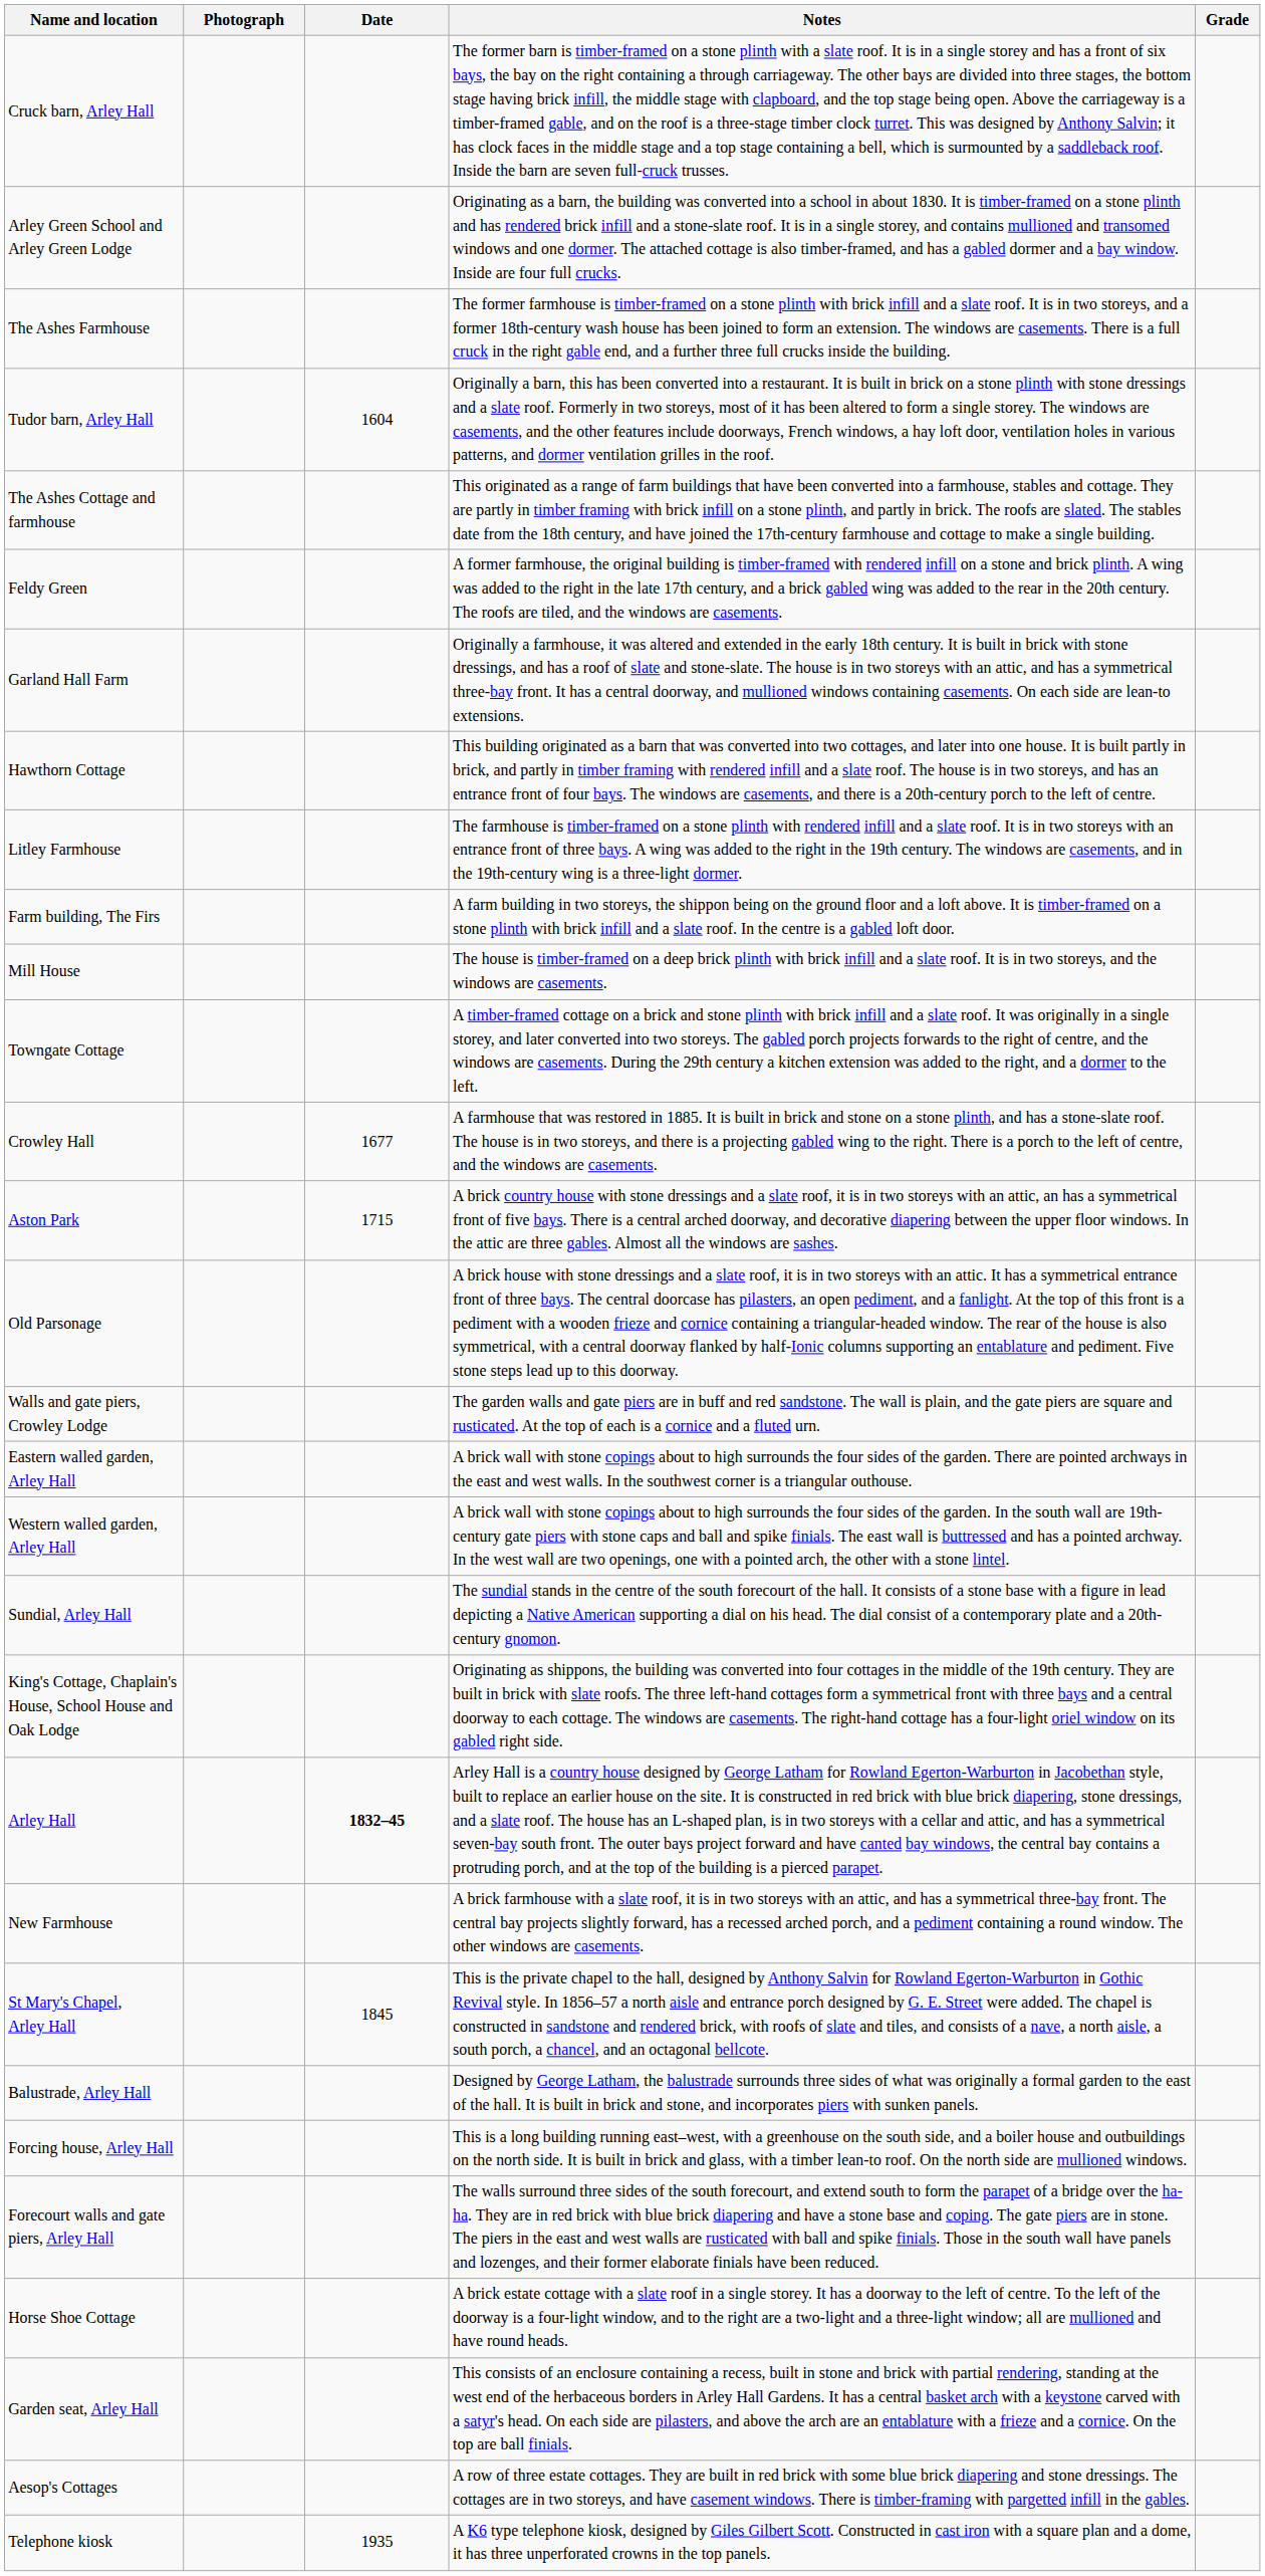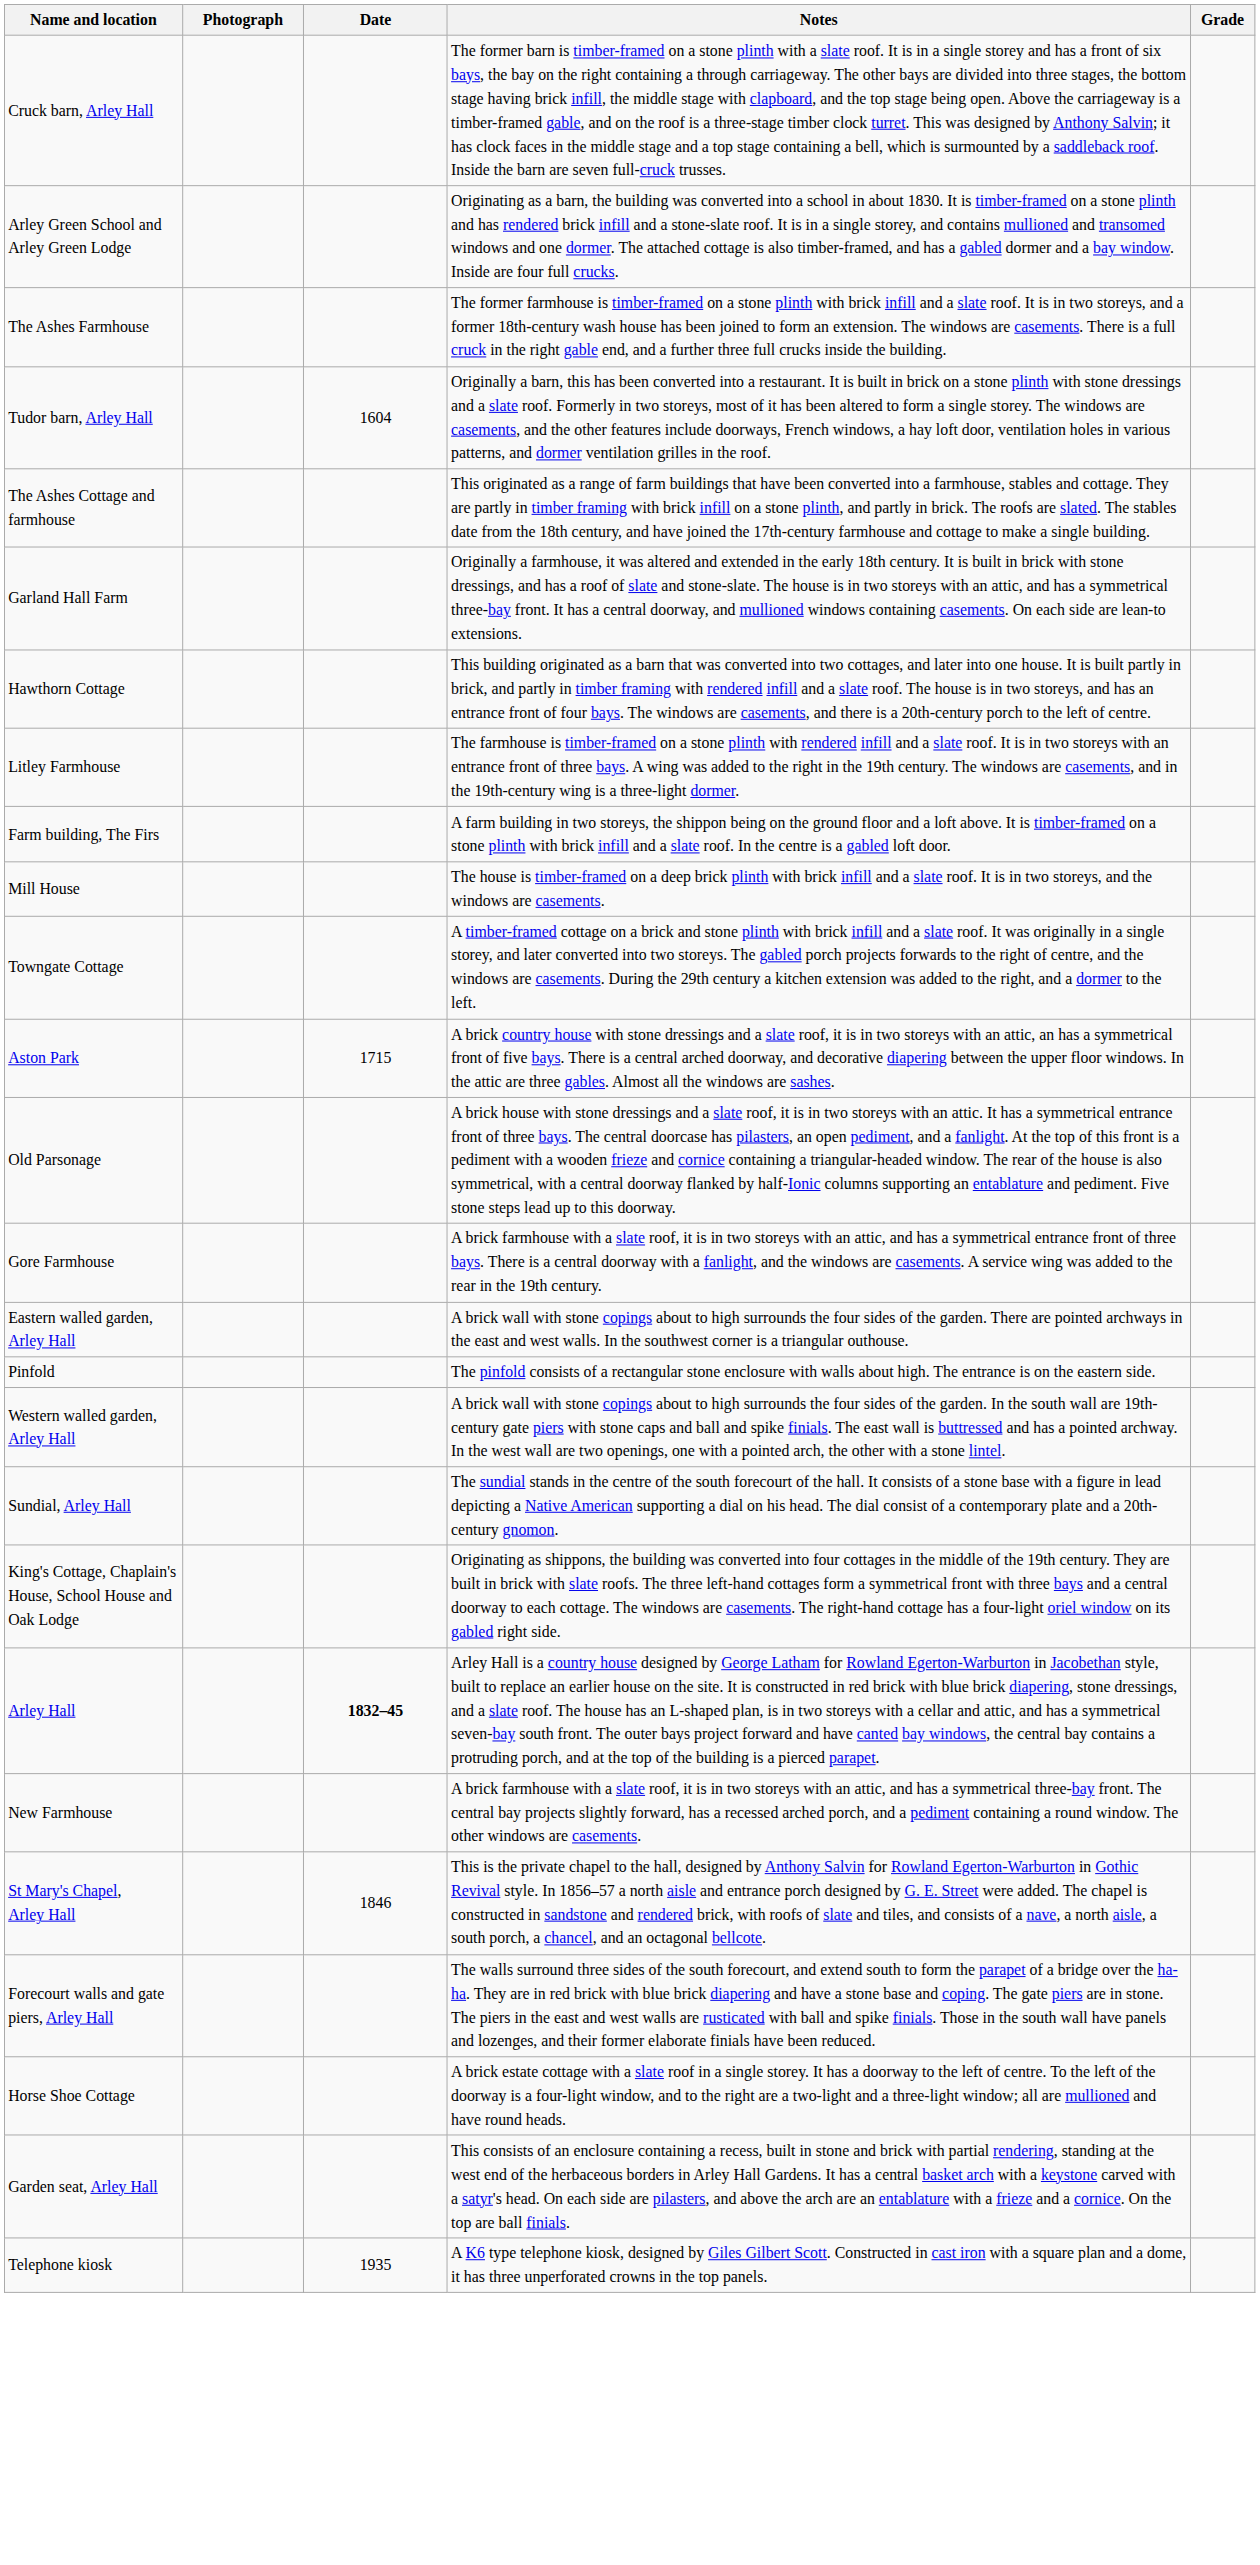- row: Feldy Green | A former farmhouse, the original building is timber-framed with rendered infill on a stone and brick plinth. A wing was added to the right in the late 17th century, and a brick gabled wing was added to the rear in the 20th century. The roofs are tiled, and the windows are casements.
- row: Crowley Hall | 1677 | A farmhouse that was restored in 1885. It is built in brick and stone on a stone plinth, and has a stone-slate roof. The house is in two storeys, and there is a projecting gabled wing to the right. There is a porch to the left of centre, and the windows are casements.
- row: Walls and gate piers, Crowley Lodge | The garden walls and gate piers are in buff and red sandstone. The wall is plain, and the gate piers are square and rusticated. At the top of each is a cornice and a fluted urn.
+ row: Gore Farmhouse | A brick farmhouse with a slate roof, it is in two storeys with an attic, and has a symmetrical entrance front of three bays. There is a central doorway with a fanlight, and the windows are casements. A service wing was added to the rear in the 19th century.
+ row: Pinfold | The pinfold consists of a rectangular stone enclosure with walls about high. The entrance is on the eastern side.
St Mary's Chapel, Arley Hall | Date: 1845 -> 1846
- row: Balustrade, Arley Hall | Designed by George Latham, the balustrade surrounds three sides of what was originally a formal garden to the east of the hall. It is built in brick and stone, and incorporates piers with sunken panels.
- row: Forcing house, Arley Hall | This is a long building running east–west, with a greenhouse on the south side, and a boiler house and outbuildings on the north side. It is built in brick and glass, with a timber lean-to roof. On the north side are mullioned windows.
- row: Aesop's Cottages | A row of three estate cottages. They are built in red brick with some blue brick diapering and stone dressings. The cottages are in two storeys, and have casement windows. There is timber-framing with pargetted infill in the gables.
